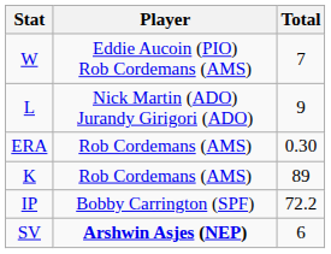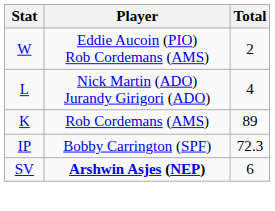W | Total: 7 -> 2
L | Total: 9 -> 4
- row: ERA | Rob Cordemans (AMS) | 0.30
IP | Total: 72.2 -> 72.3
